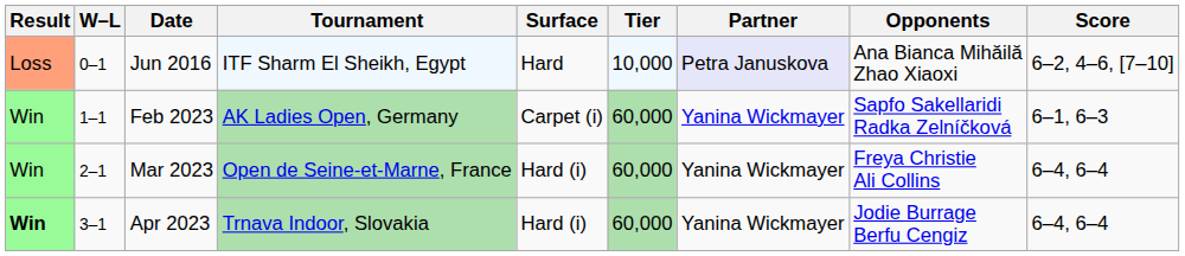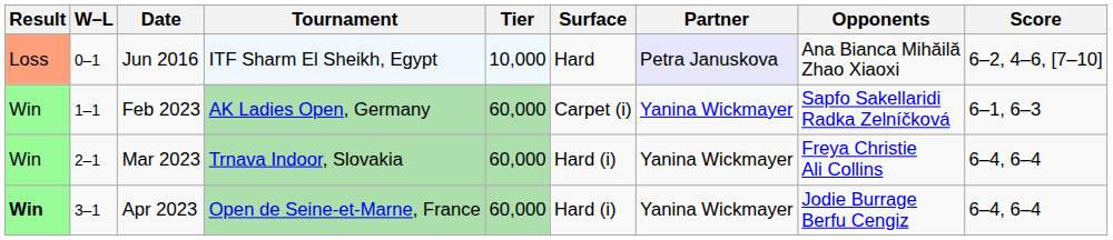columns swapped: Tier <-> Surface
Mar 2023 | Tournament: Open de Seine-et-Marne, France -> Trnava Indoor, Slovakia
Apr 2023 | Tournament: Trnava Indoor, Slovakia -> Open de Seine-et-Marne, France
